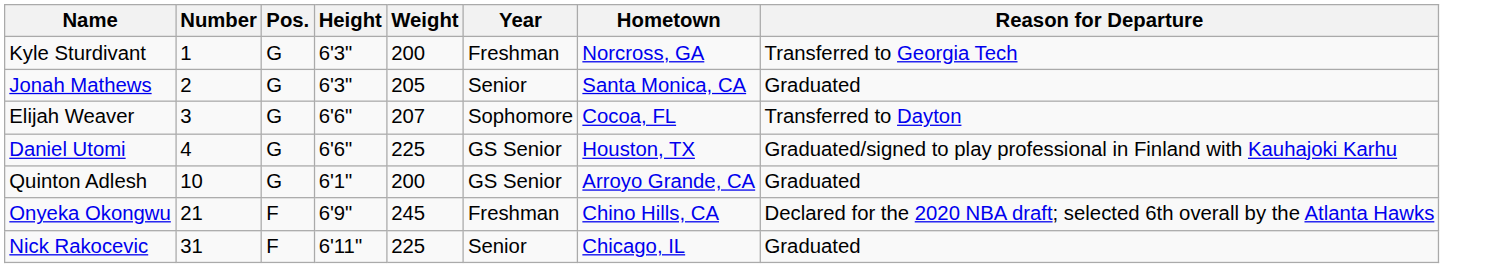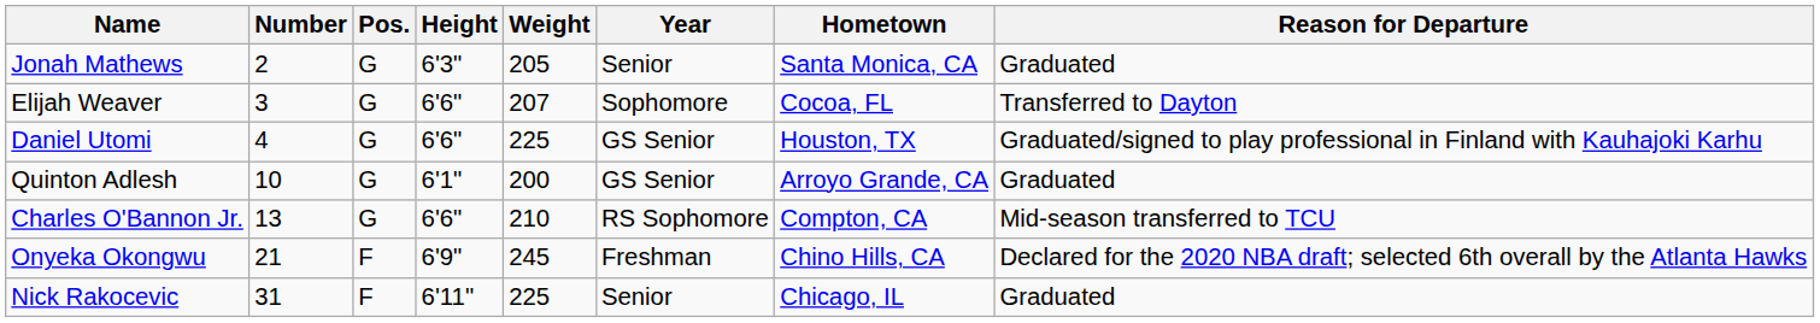- row: Kyle Sturdivant | 1 | G | 6'3" | 200 | Freshman | Norcross, GA | Transferred to Georgia Tech
+ row: Charles O'Bannon Jr. | 13 | G | 6'6" | 210 | RS Sophomore | Compton, CA | Mid-season transferred to TCU
